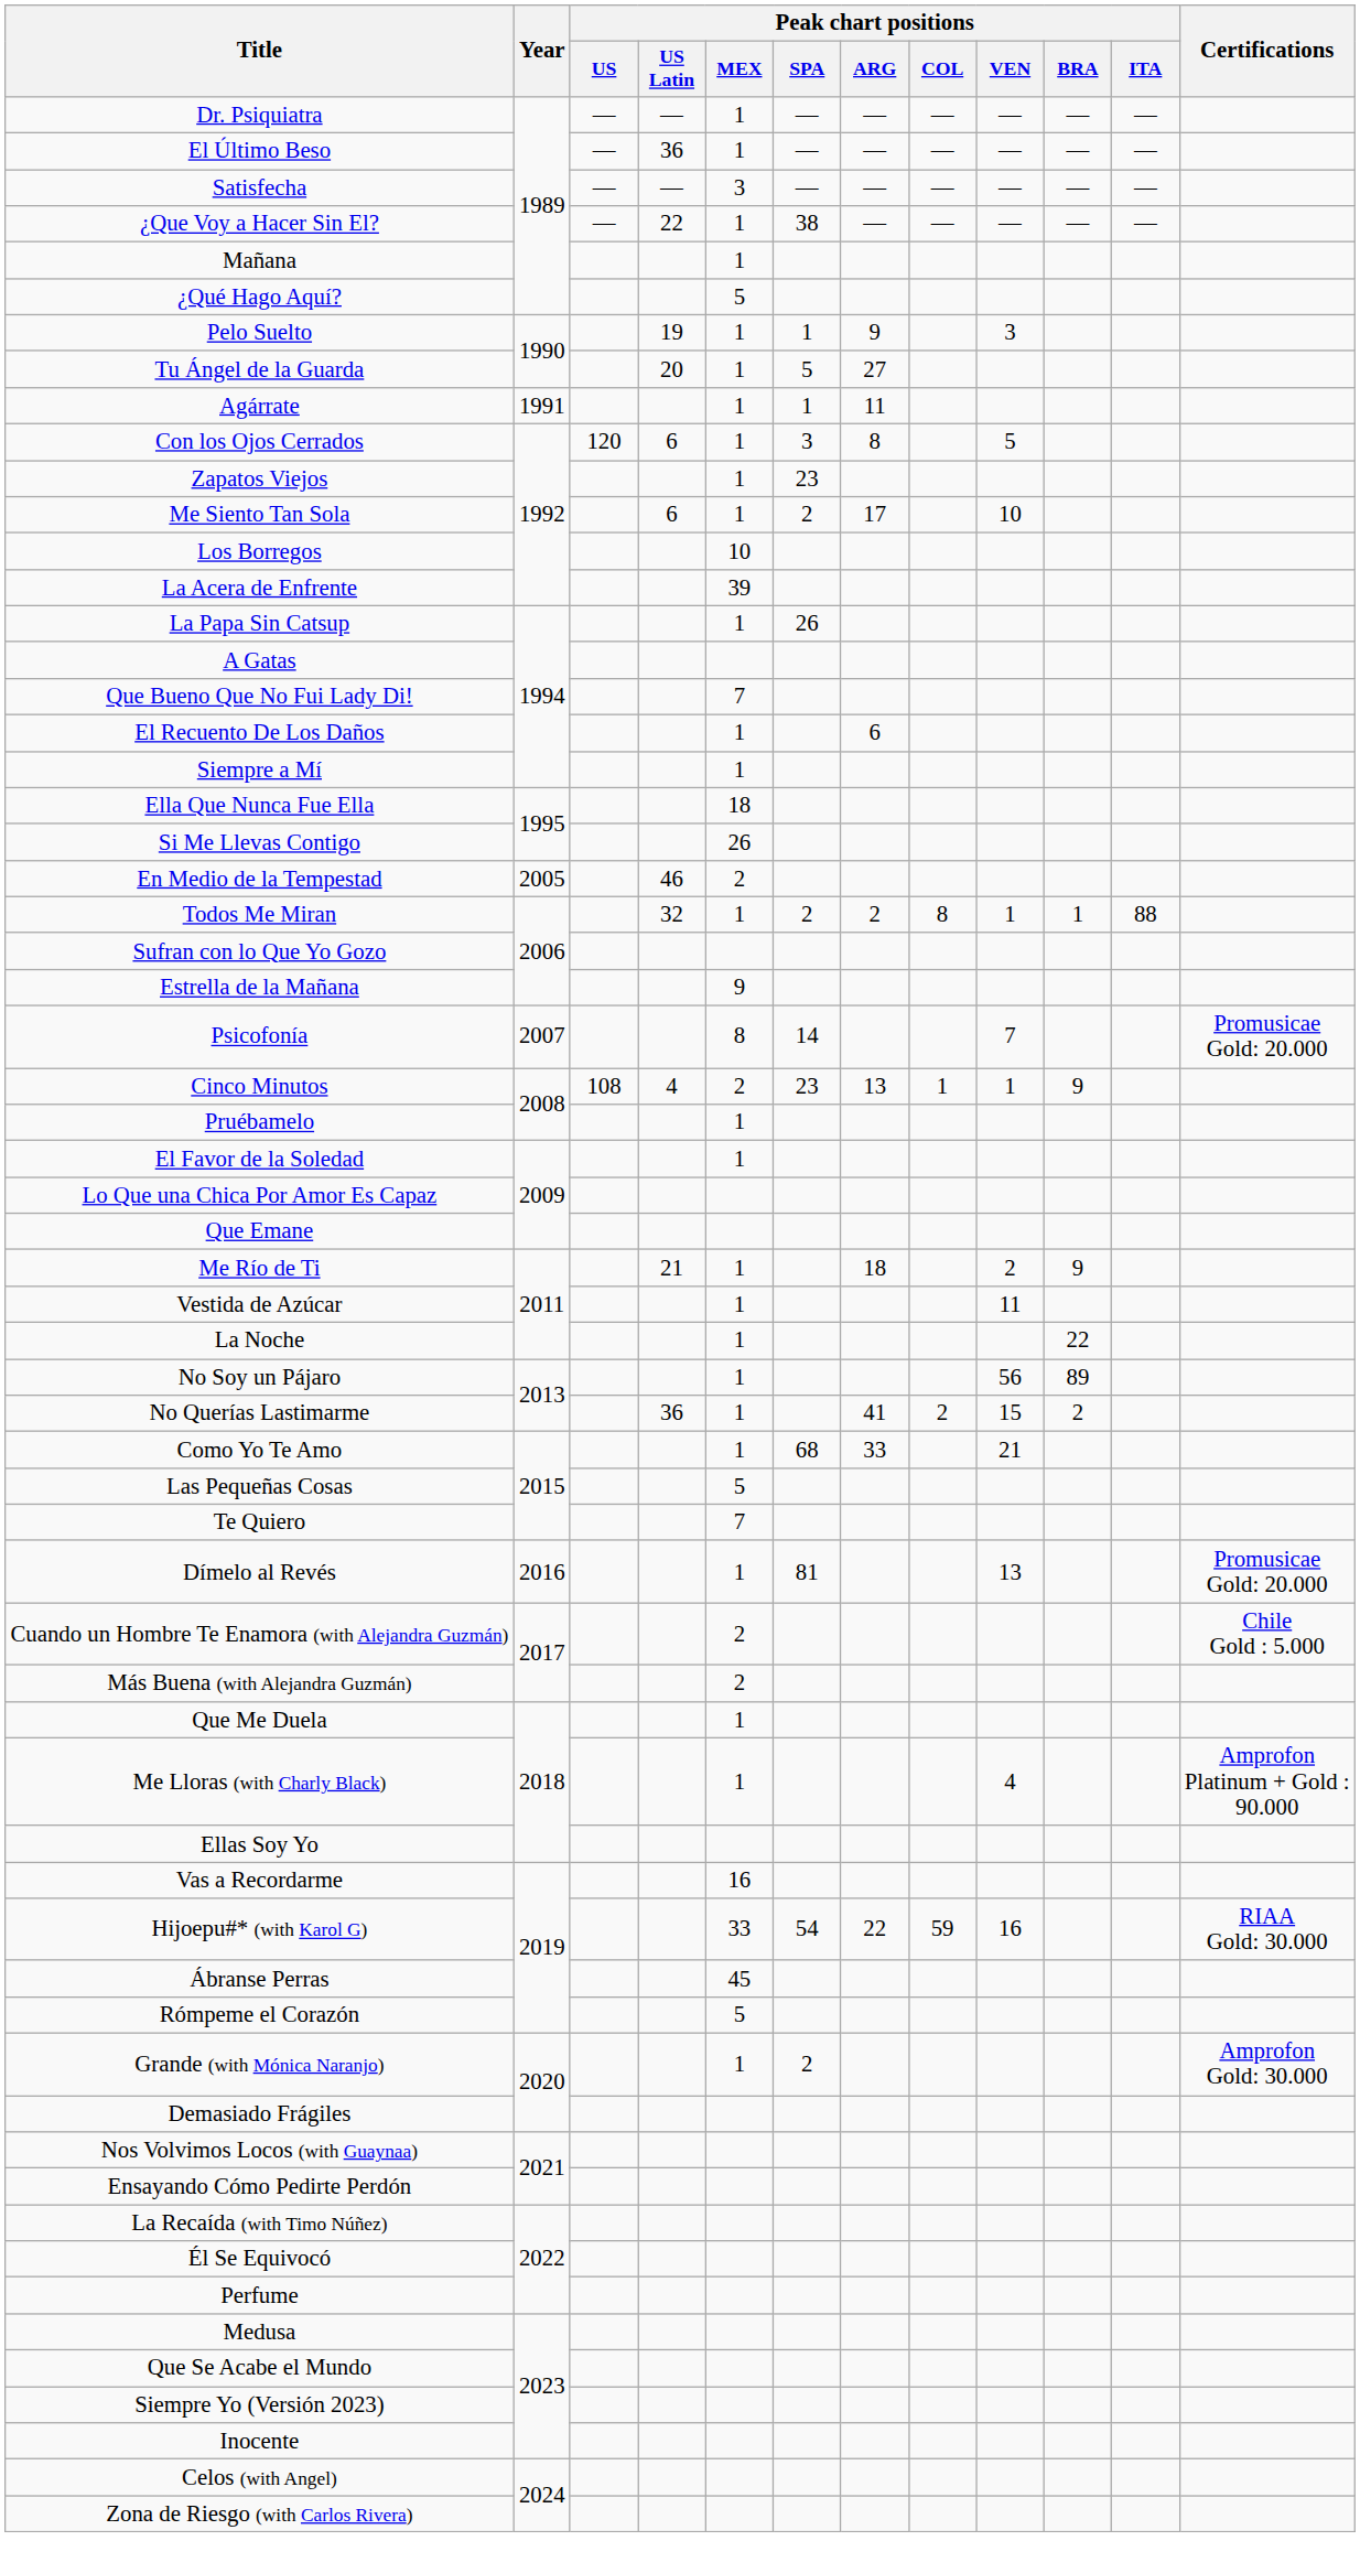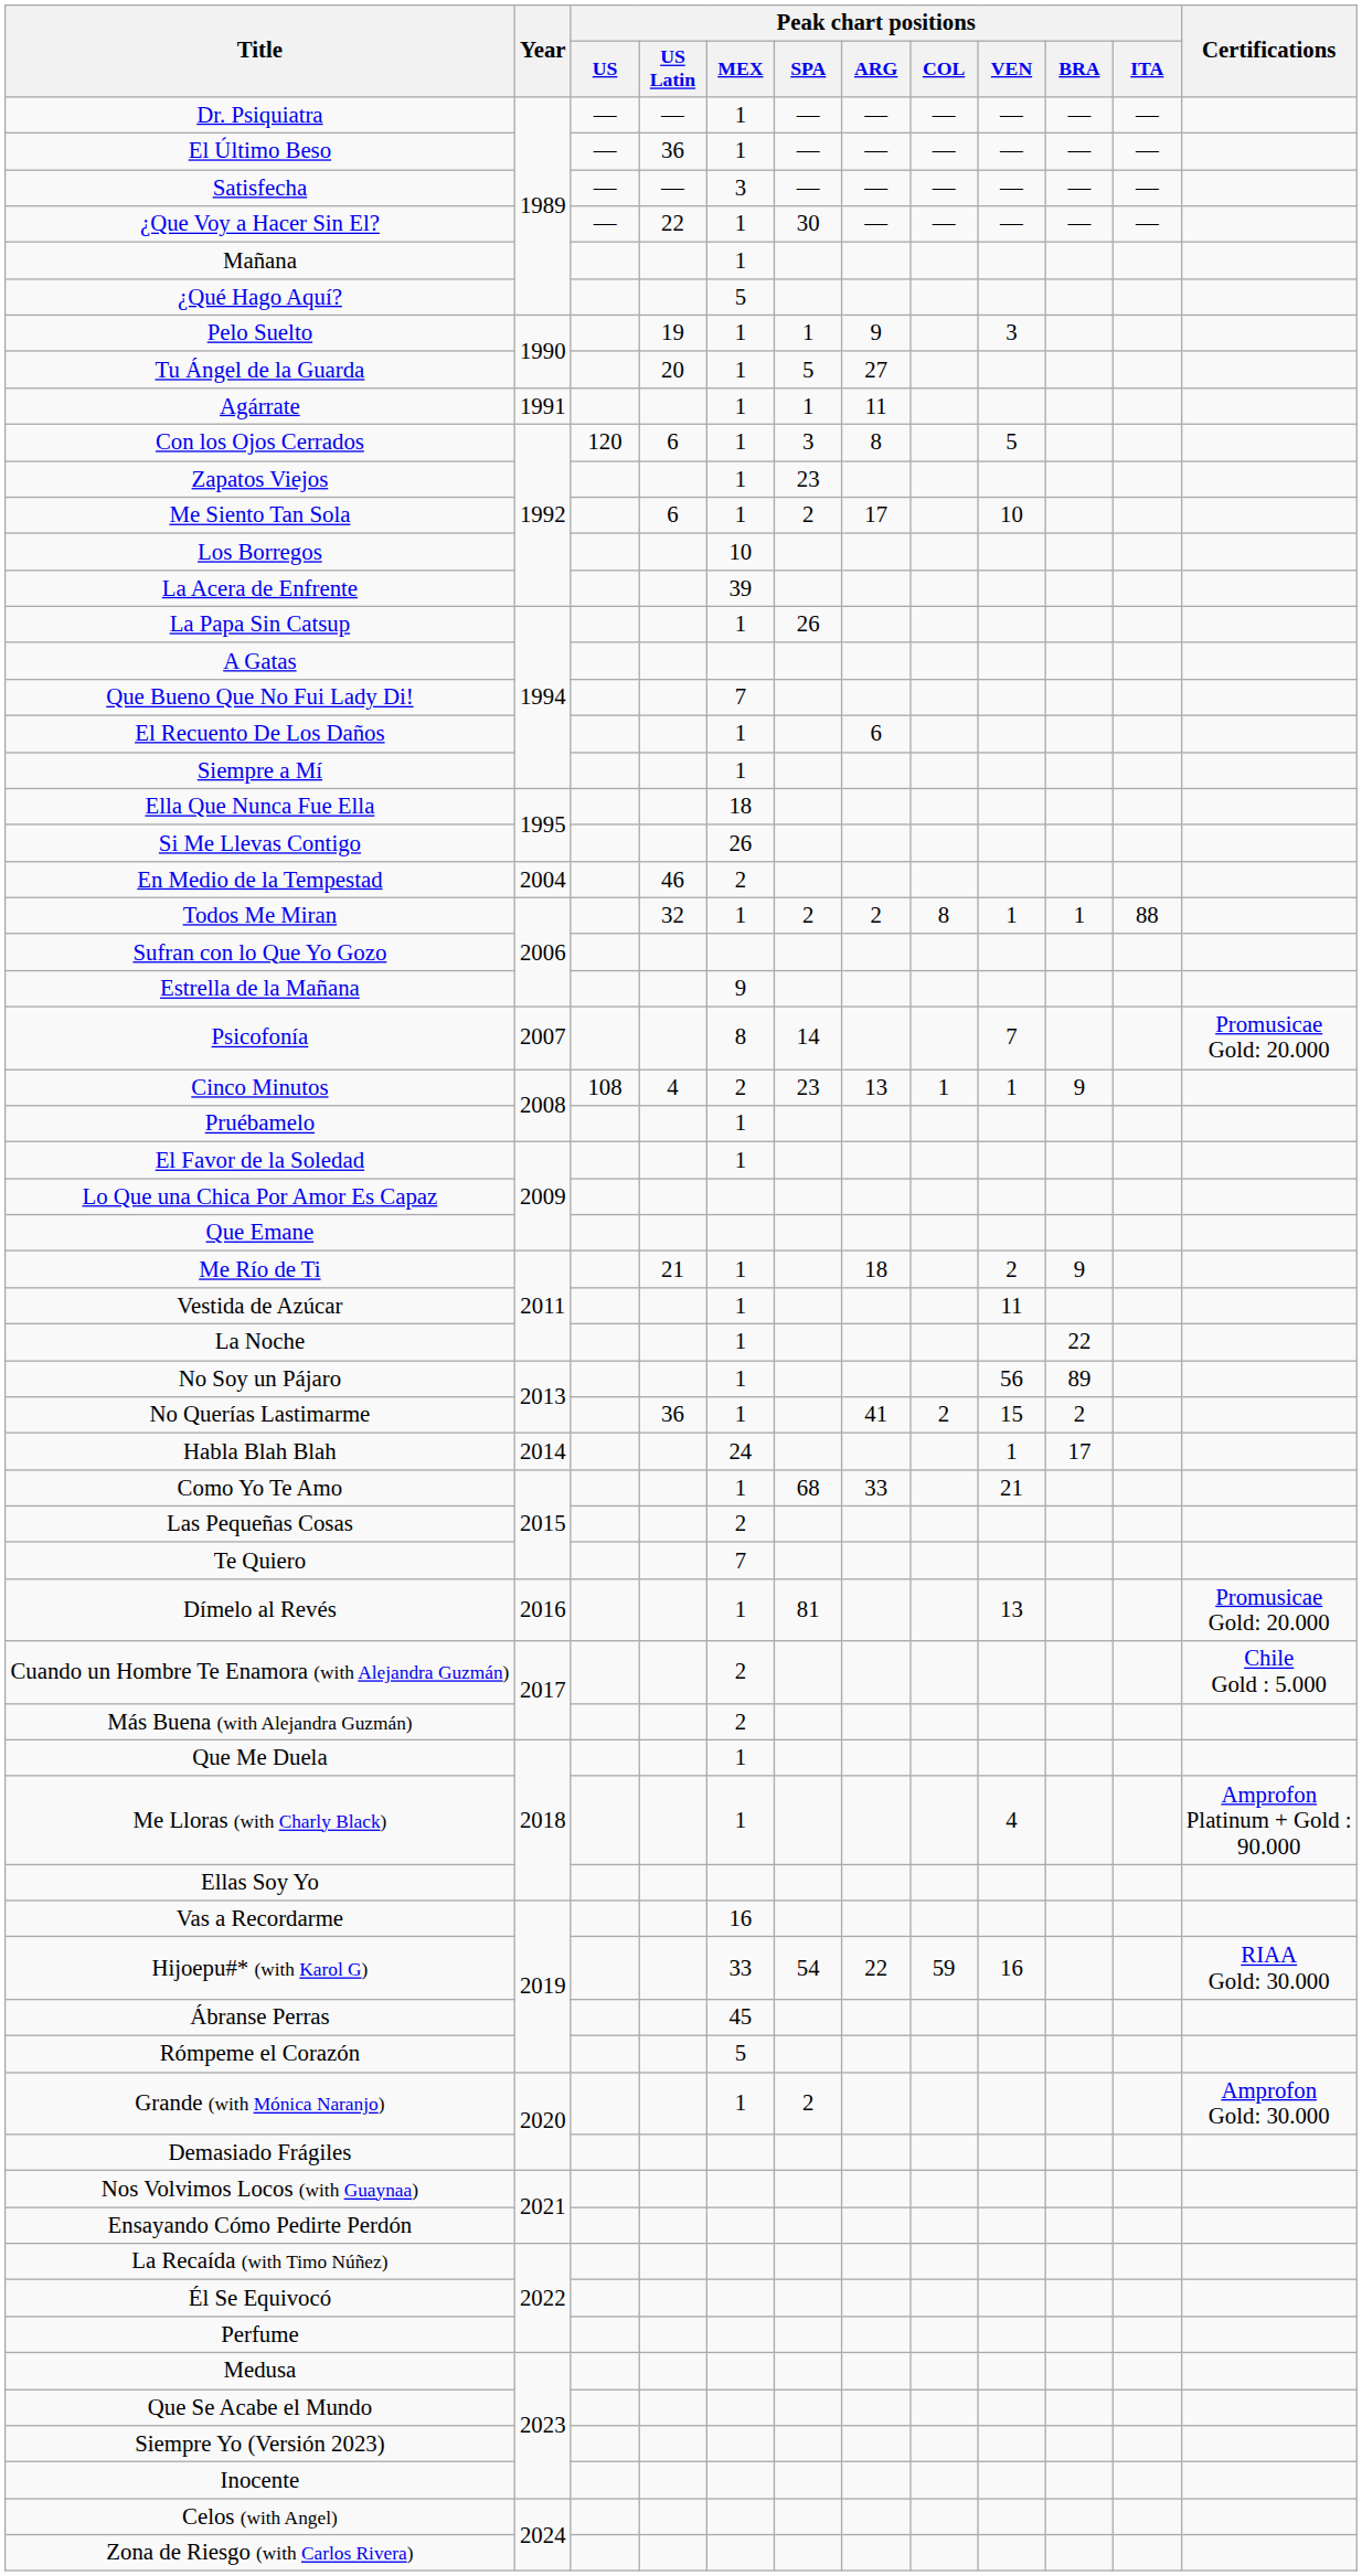¿Que Voy a Hacer Sin El? | Peak chart positions / SPA: 38 -> 30
En Medio de la Tempestad | Year: 2005 -> 2004
+ row: Habla Blah Blah | 2014 | 24 | 1 | 17
Las Pequeñas Cosas | Peak chart positions / MEX: 5 -> 2
